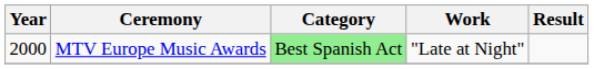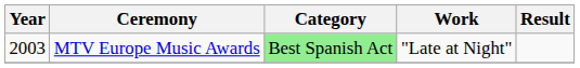MTV Europe Music Awards | Year: 2000 -> 2003
